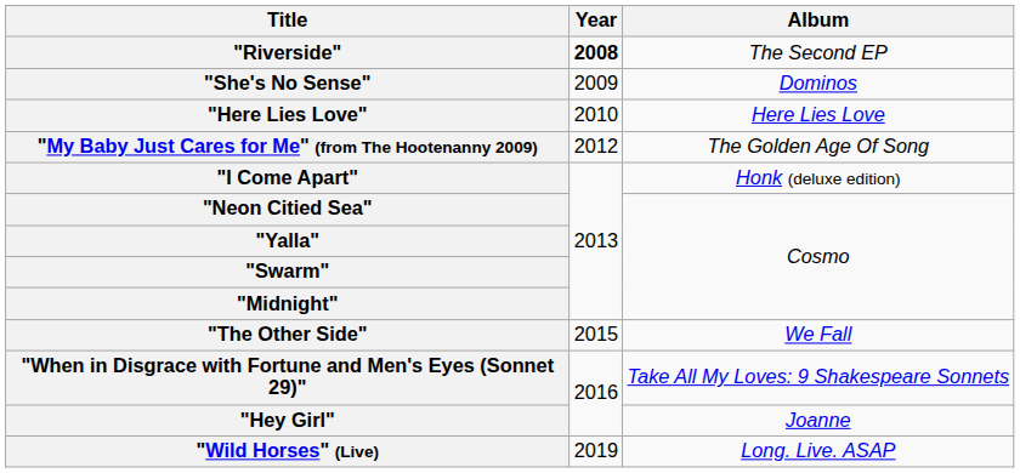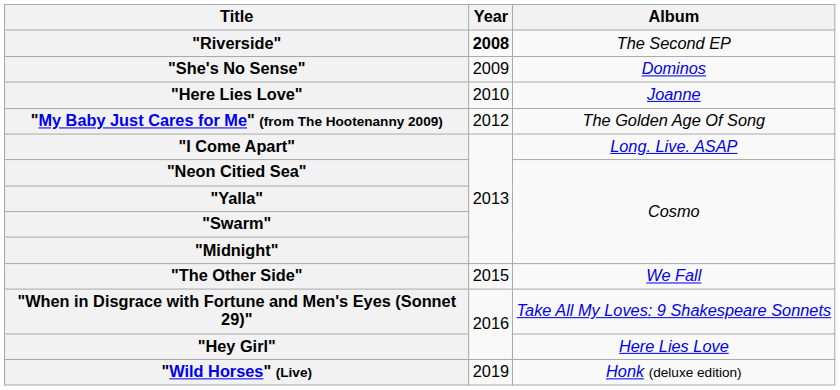"Here Lies Love" | Album: Here Lies Love -> Joanne
"I Come Apart" | Album: Honk (deluxe edition) -> Long. Live. ASAP
"Hey Girl" | Album: Joanne -> Here Lies Love
"Wild Horses" (Live) | Album: Long. Live. ASAP -> Honk (deluxe edition)
